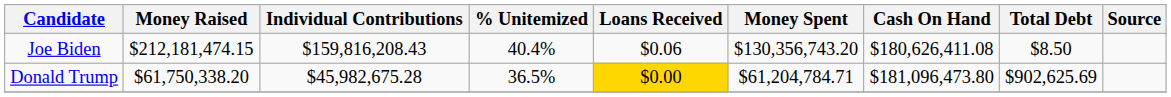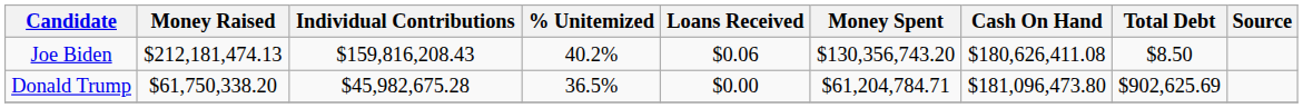Joe Biden | Money Raised: $212,181,474.15 -> $212,181,474.13
Joe Biden | % Unitemized: 40.4% -> 40.2%
Donald Trump | Loans Received: gold background -> no background
